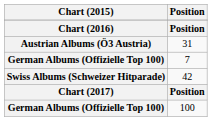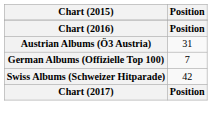- row: German Albums (Offizielle Top 100) | 100
